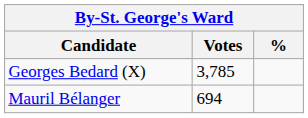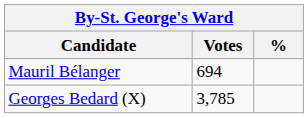rows swapped: Georges Bedard (X) <-> Mauril Bélanger
